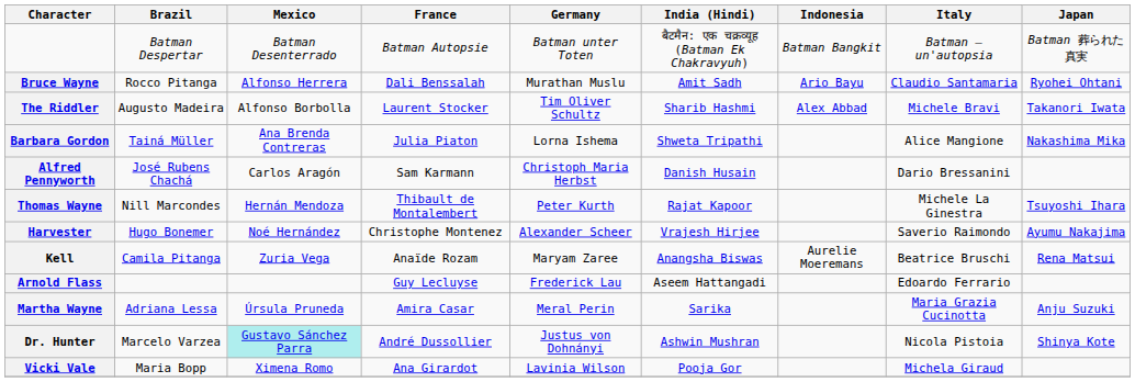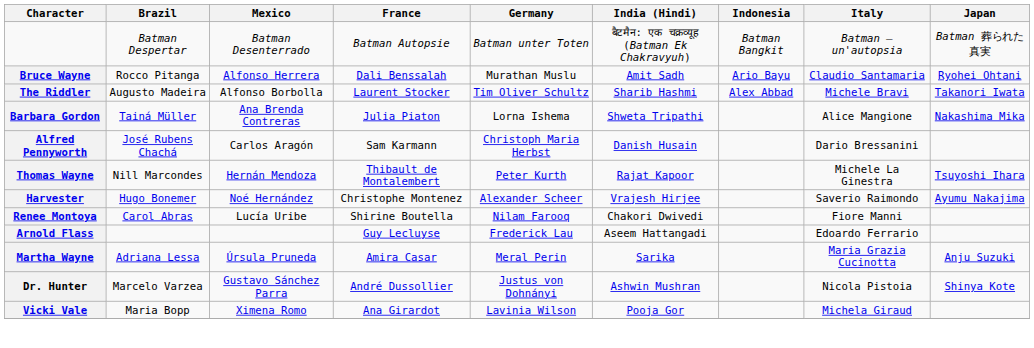- row: Kell | Camila Pitanga | Zuria Vega | Anaïde Rozam | Maryam Zaree | Anangsha Biswas | Aurelie Moeremans | Beatrice Bruschi | Rena Matsui
+ row: Renee Montoya | Carol Abras | Lucía Uribe | Shirine Boutella | Nilam Farooq | Chakori Dwivedi | Fiore Manni
Dr. Hunter | Mexico: paleturquoise background -> no background
